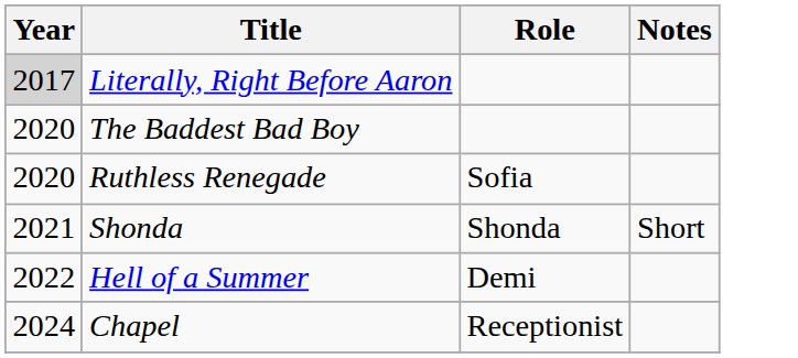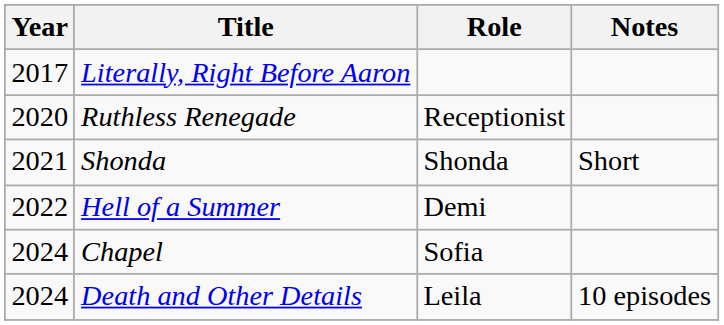Literally, Right Before Aaron | Year: lightgrey background -> no background
- row: 2020 | The Baddest Bad Boy
Ruthless Renegade | Role: Sofia -> Receptionist
Chapel | Role: Receptionist -> Sofia
+ row: 2024 | Death and Other Details | Leila | 10 episodes
